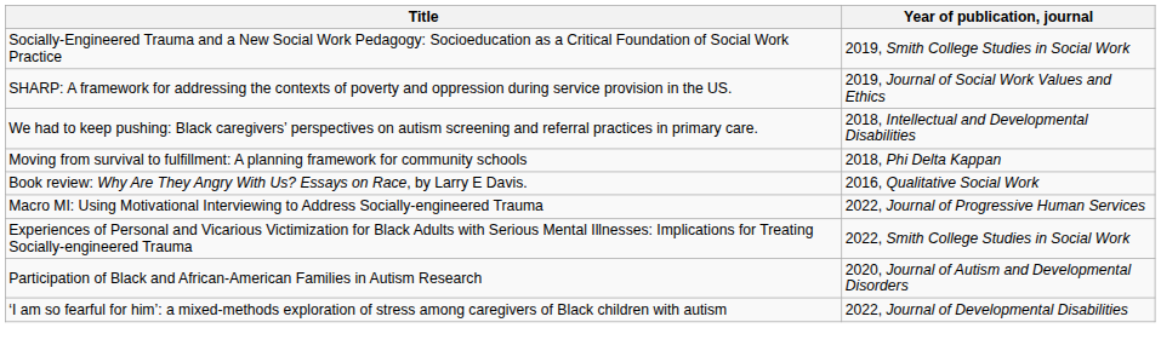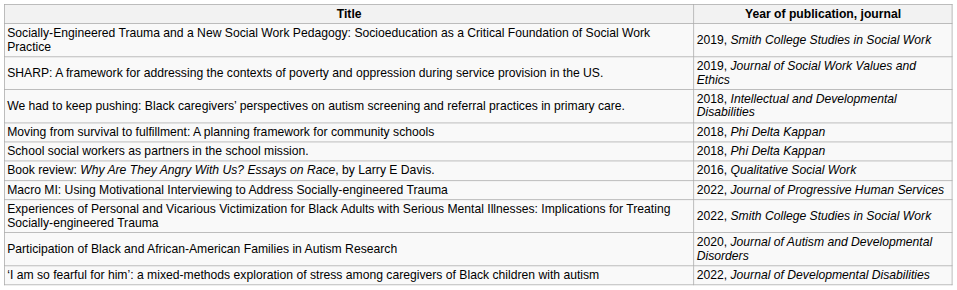+ row: School social workers as partners in the school mission. | 2018, Phi Delta Kappan
